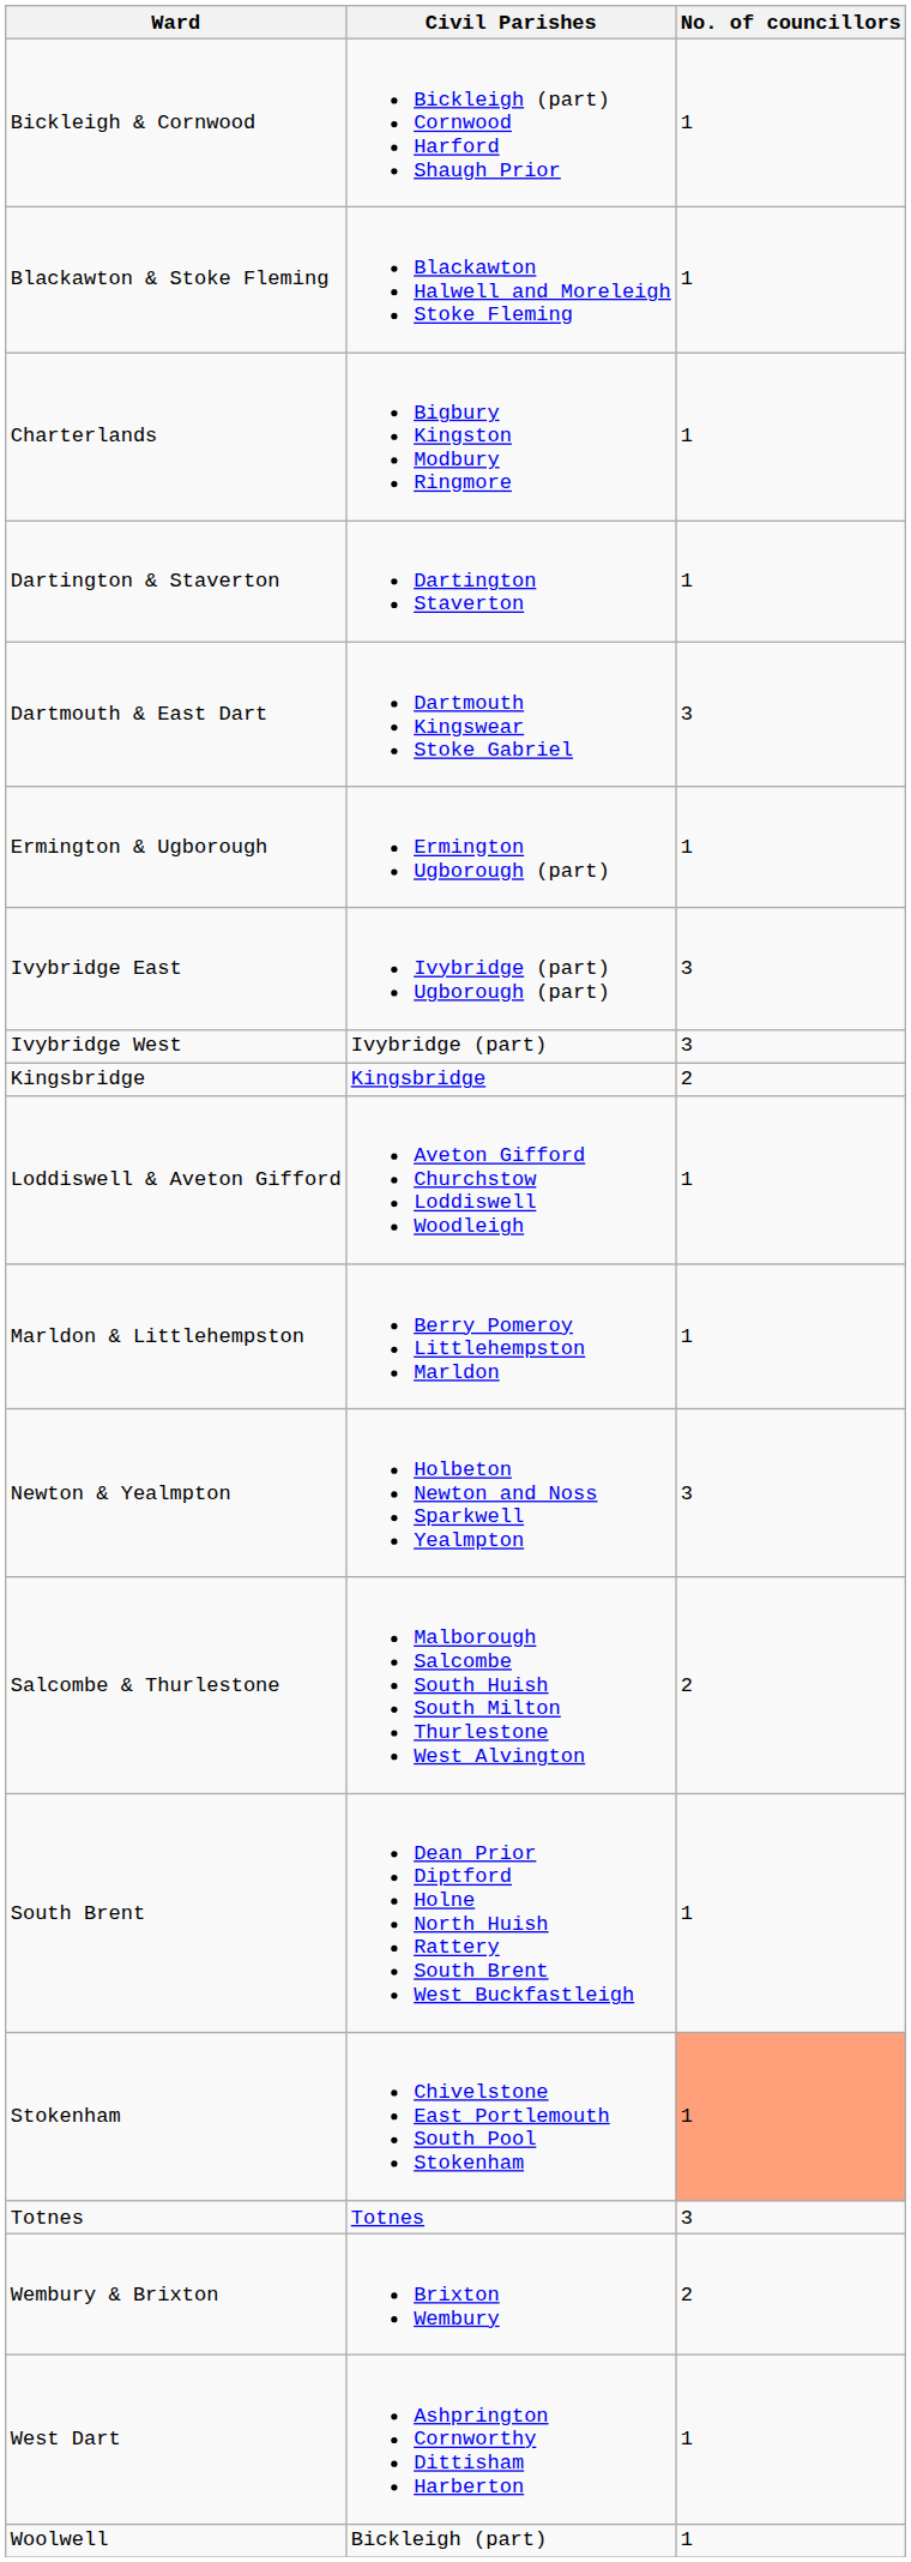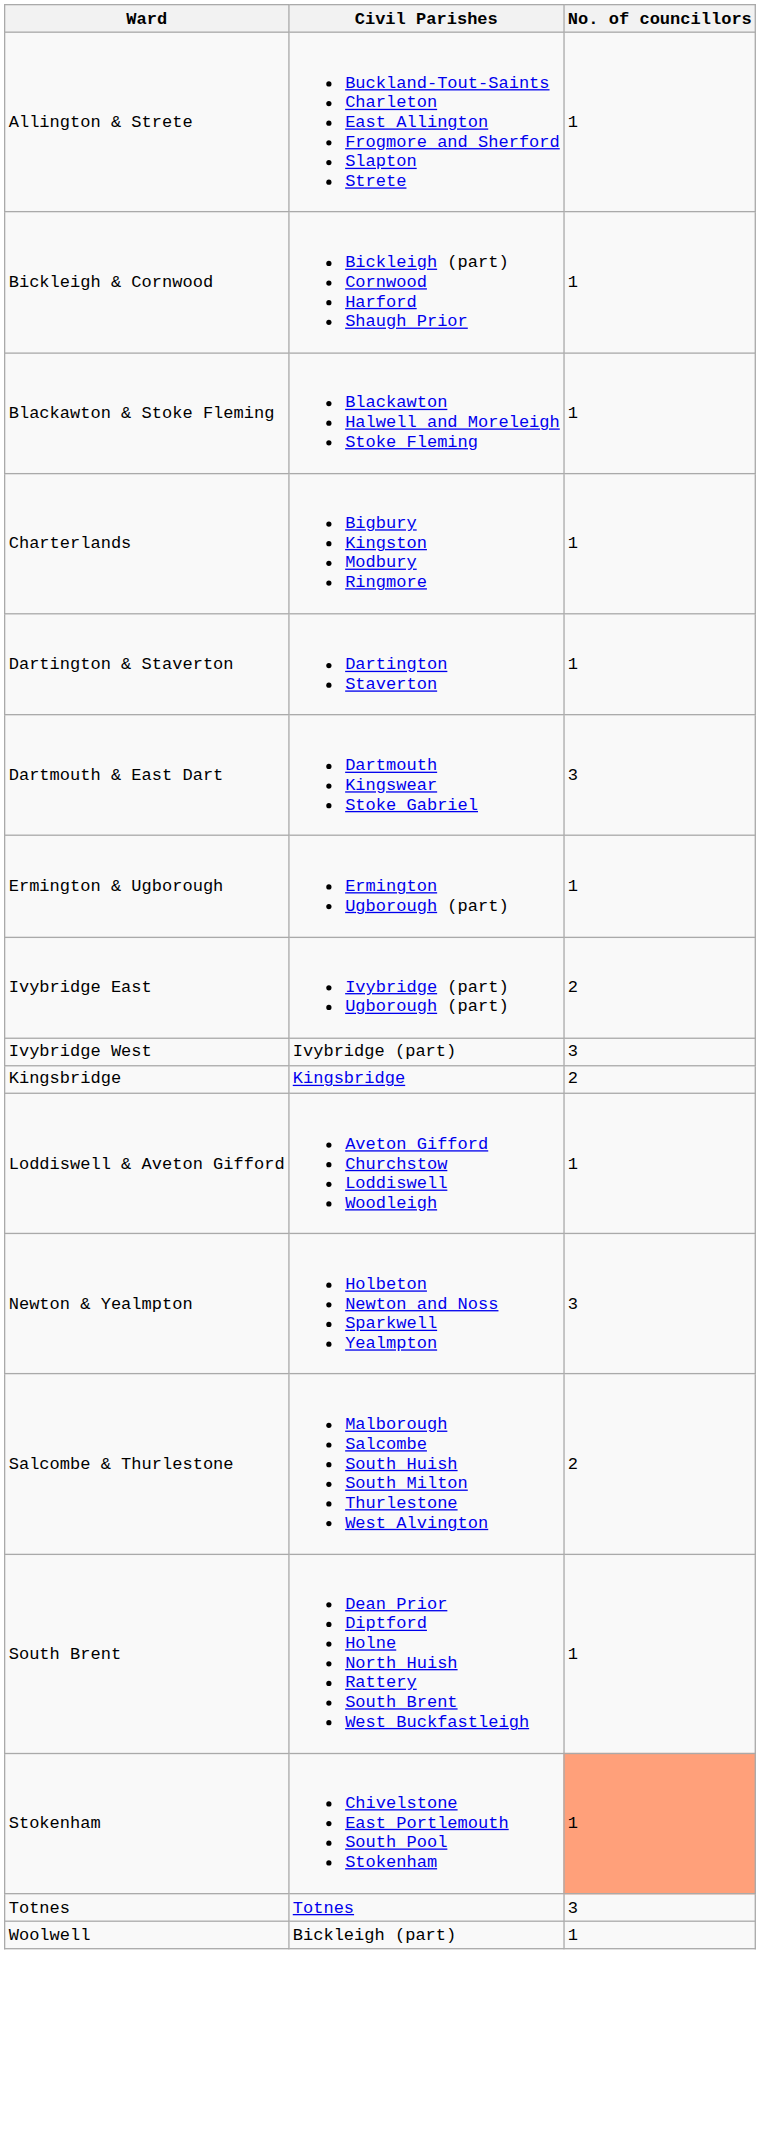+ row: Allington & Strete | Buckland-Tout-Saints Charleton East Allington Frogmore and Sherford Slapton Strete | 1
Ivybridge East | No. of councillors: 3 -> 2
- row: Marldon & Littlehempston | Berry Pomeroy Littlehempston Marldon | 1
- row: Wembury & Brixton | Brixton Wembury | 2
- row: West Dart | Ashprington Cornworthy Dittisham Harberton | 1
